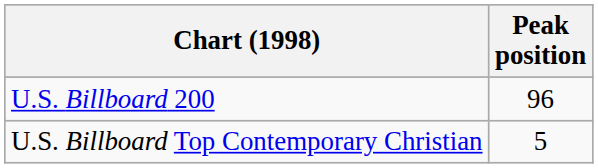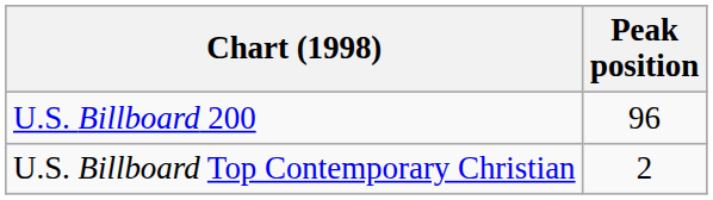U.S. Billboard Top Contemporary Christian | Peak position: 5 -> 2
